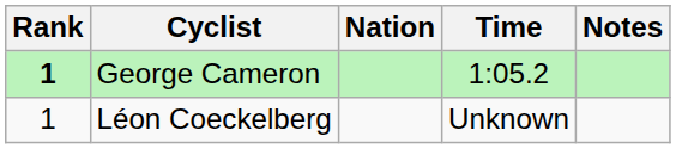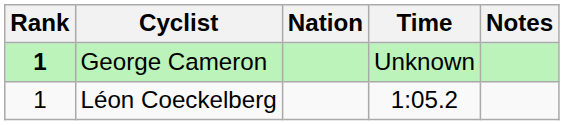George Cameron | Time: 1:05.2 -> Unknown
Léon Coeckelberg | Time: Unknown -> 1:05.2
